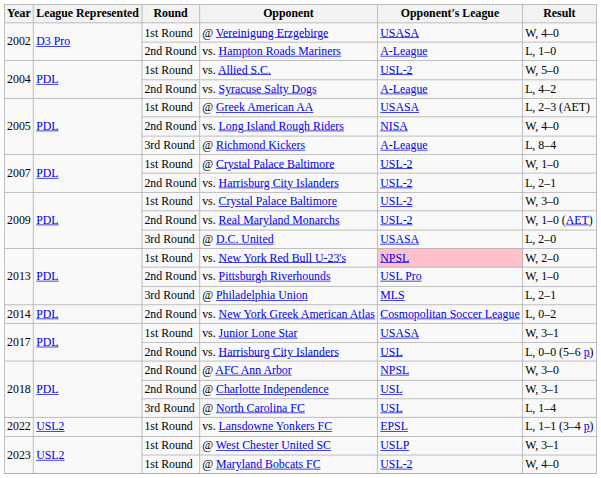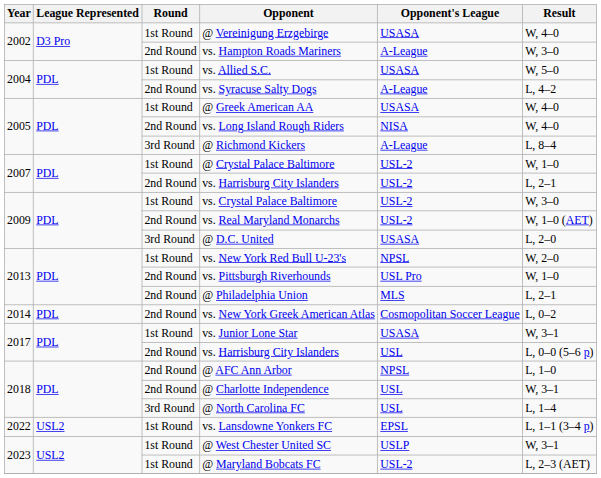vs. Hampton Roads Mariners | Result: L, 1–0 -> W, 3–0
vs. Allied S.C. | Opponent's League: USL-2 -> USASA
@ Greek American AA | Result: L, 2–3 (AET) -> W, 4–0
vs. New York Red Bull U-23's | Opponent's League: pink background -> no background
@ Philadelphia Union | Round: 3rd Round -> 2nd Round
@ AFC Ann Arbor | Result: W, 3–0 -> L, 1–0
@ Maryland Bobcats FC | Result: W, 4–0 -> L, 2–3 (AET)
